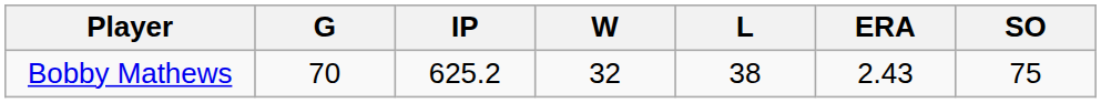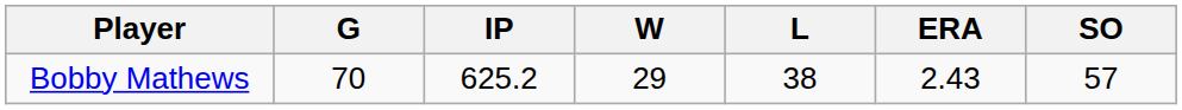Bobby Mathews | W: 32 -> 29
Bobby Mathews | SO: 75 -> 57
